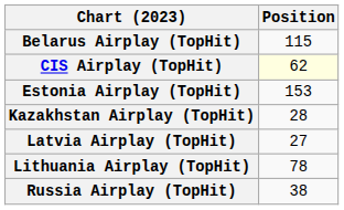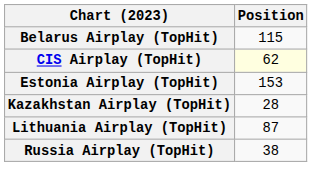- row: Latvia Airplay (TopHit) | 27
Lithuania Airplay (TopHit) | Position: 78 -> 87
